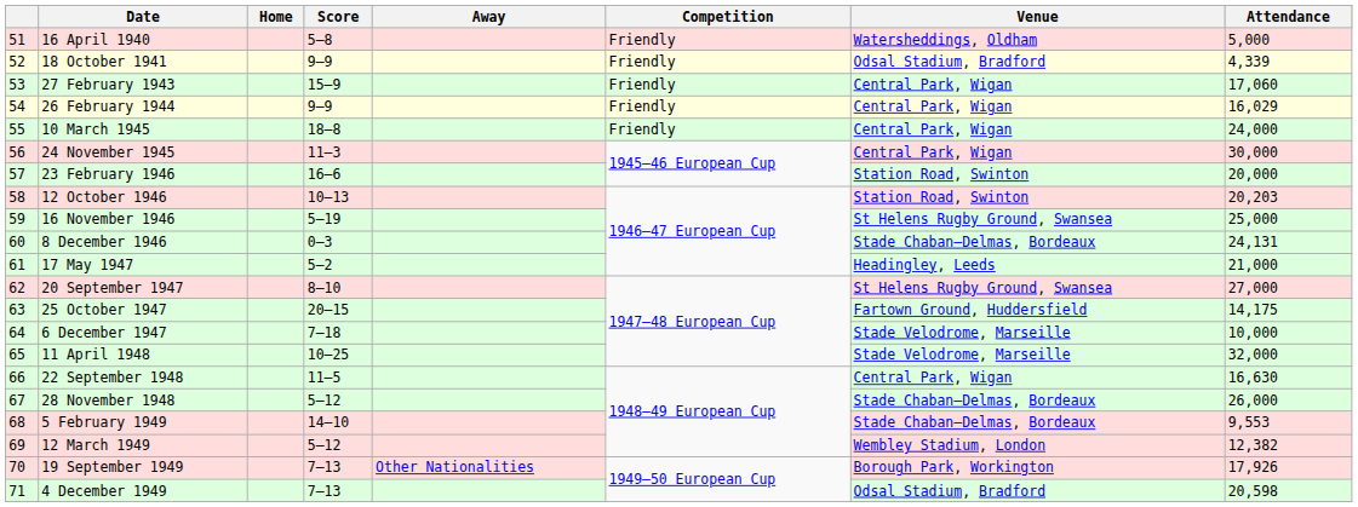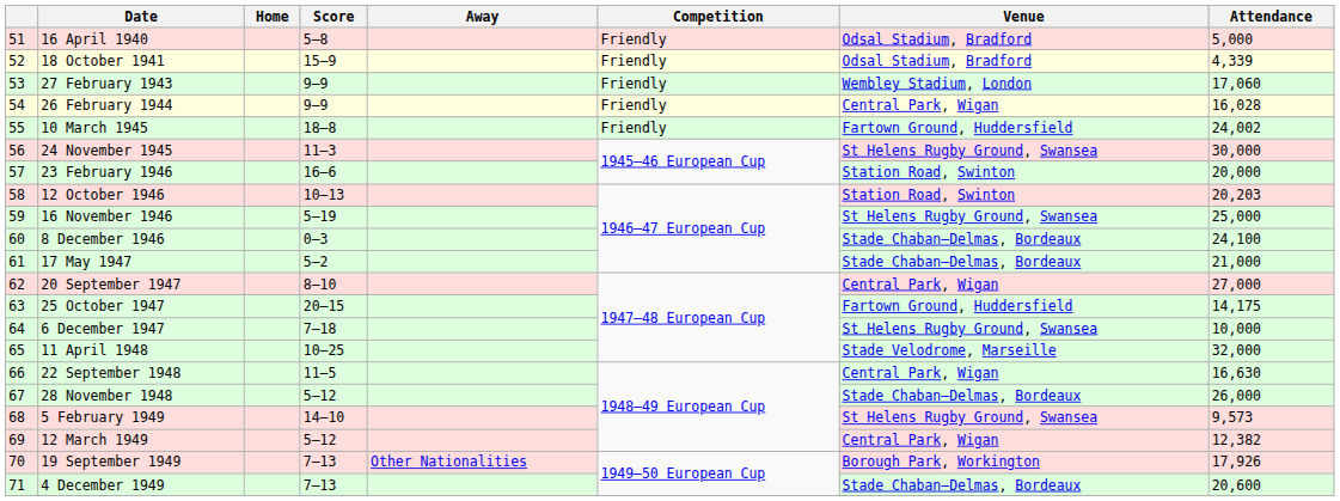16 April 1940 | Venue: Watersheddings, Oldham -> Odsal Stadium, Bradford
18 October 1941 | Score: 9–9 -> 15–9
27 February 1943 | Score: 15–9 -> 9–9
27 February 1943 | Venue: Central Park, Wigan -> Wembley Stadium, London
26 February 1944 | Attendance: 16,029 -> 16,028
10 March 1945 | Venue: Central Park, Wigan -> Fartown Ground, Huddersfield
10 March 1945 | Attendance: 24,000 -> 24,002
24 November 1945 | Venue: Central Park, Wigan -> St Helens Rugby Ground, Swansea
8 December 1946 | Attendance: 24,131 -> 24,100
17 May 1947 | Venue: Headingley, Leeds -> Stade Chaban–Delmas, Bordeaux
20 September 1947 | Venue: St Helens Rugby Ground, Swansea -> Central Park, Wigan
6 December 1947 | Venue: Stade Velodrome, Marseille -> St Helens Rugby Ground, Swansea
5 February 1949 | Venue: Stade Chaban–Delmas, Bordeaux -> St Helens Rugby Ground, Swansea
5 February 1949 | Attendance: 9,553 -> 9,573
12 March 1949 | Venue: Wembley Stadium, London -> Central Park, Wigan
4 December 1949 | Venue: Odsal Stadium, Bradford -> Stade Chaban–Delmas, Bordeaux
4 December 1949 | Attendance: 20,598 -> 20,600
